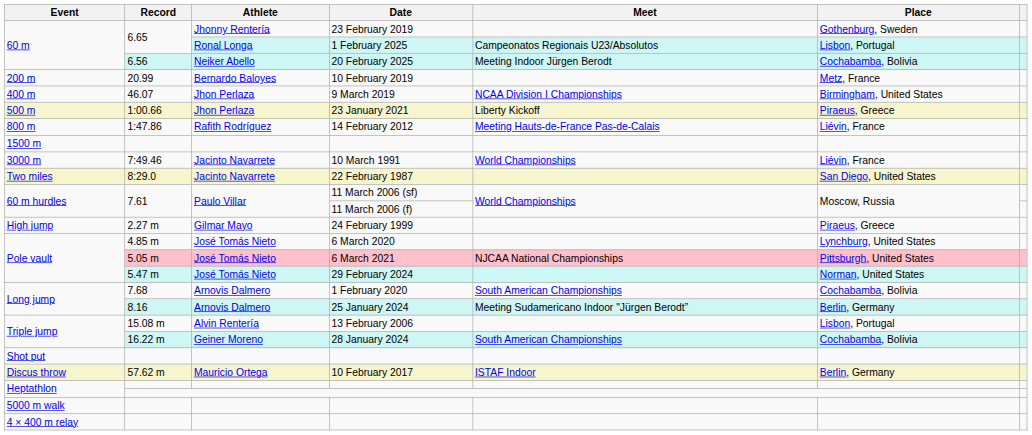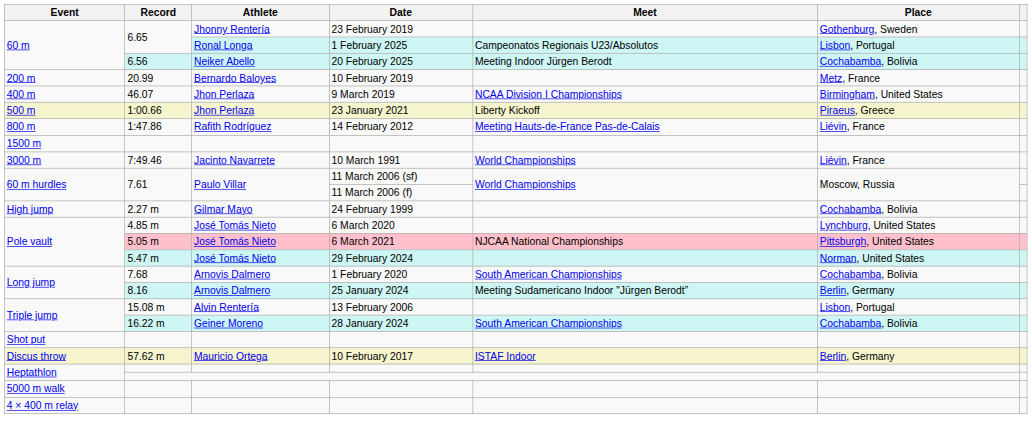- row: Two miles | 8:29.0 | Jacinto Navarrete | 22 February 1987 | San Diego, United States
24 February 1999 | Place: Piraeus, Greece -> Cochabamba, Bolivia
